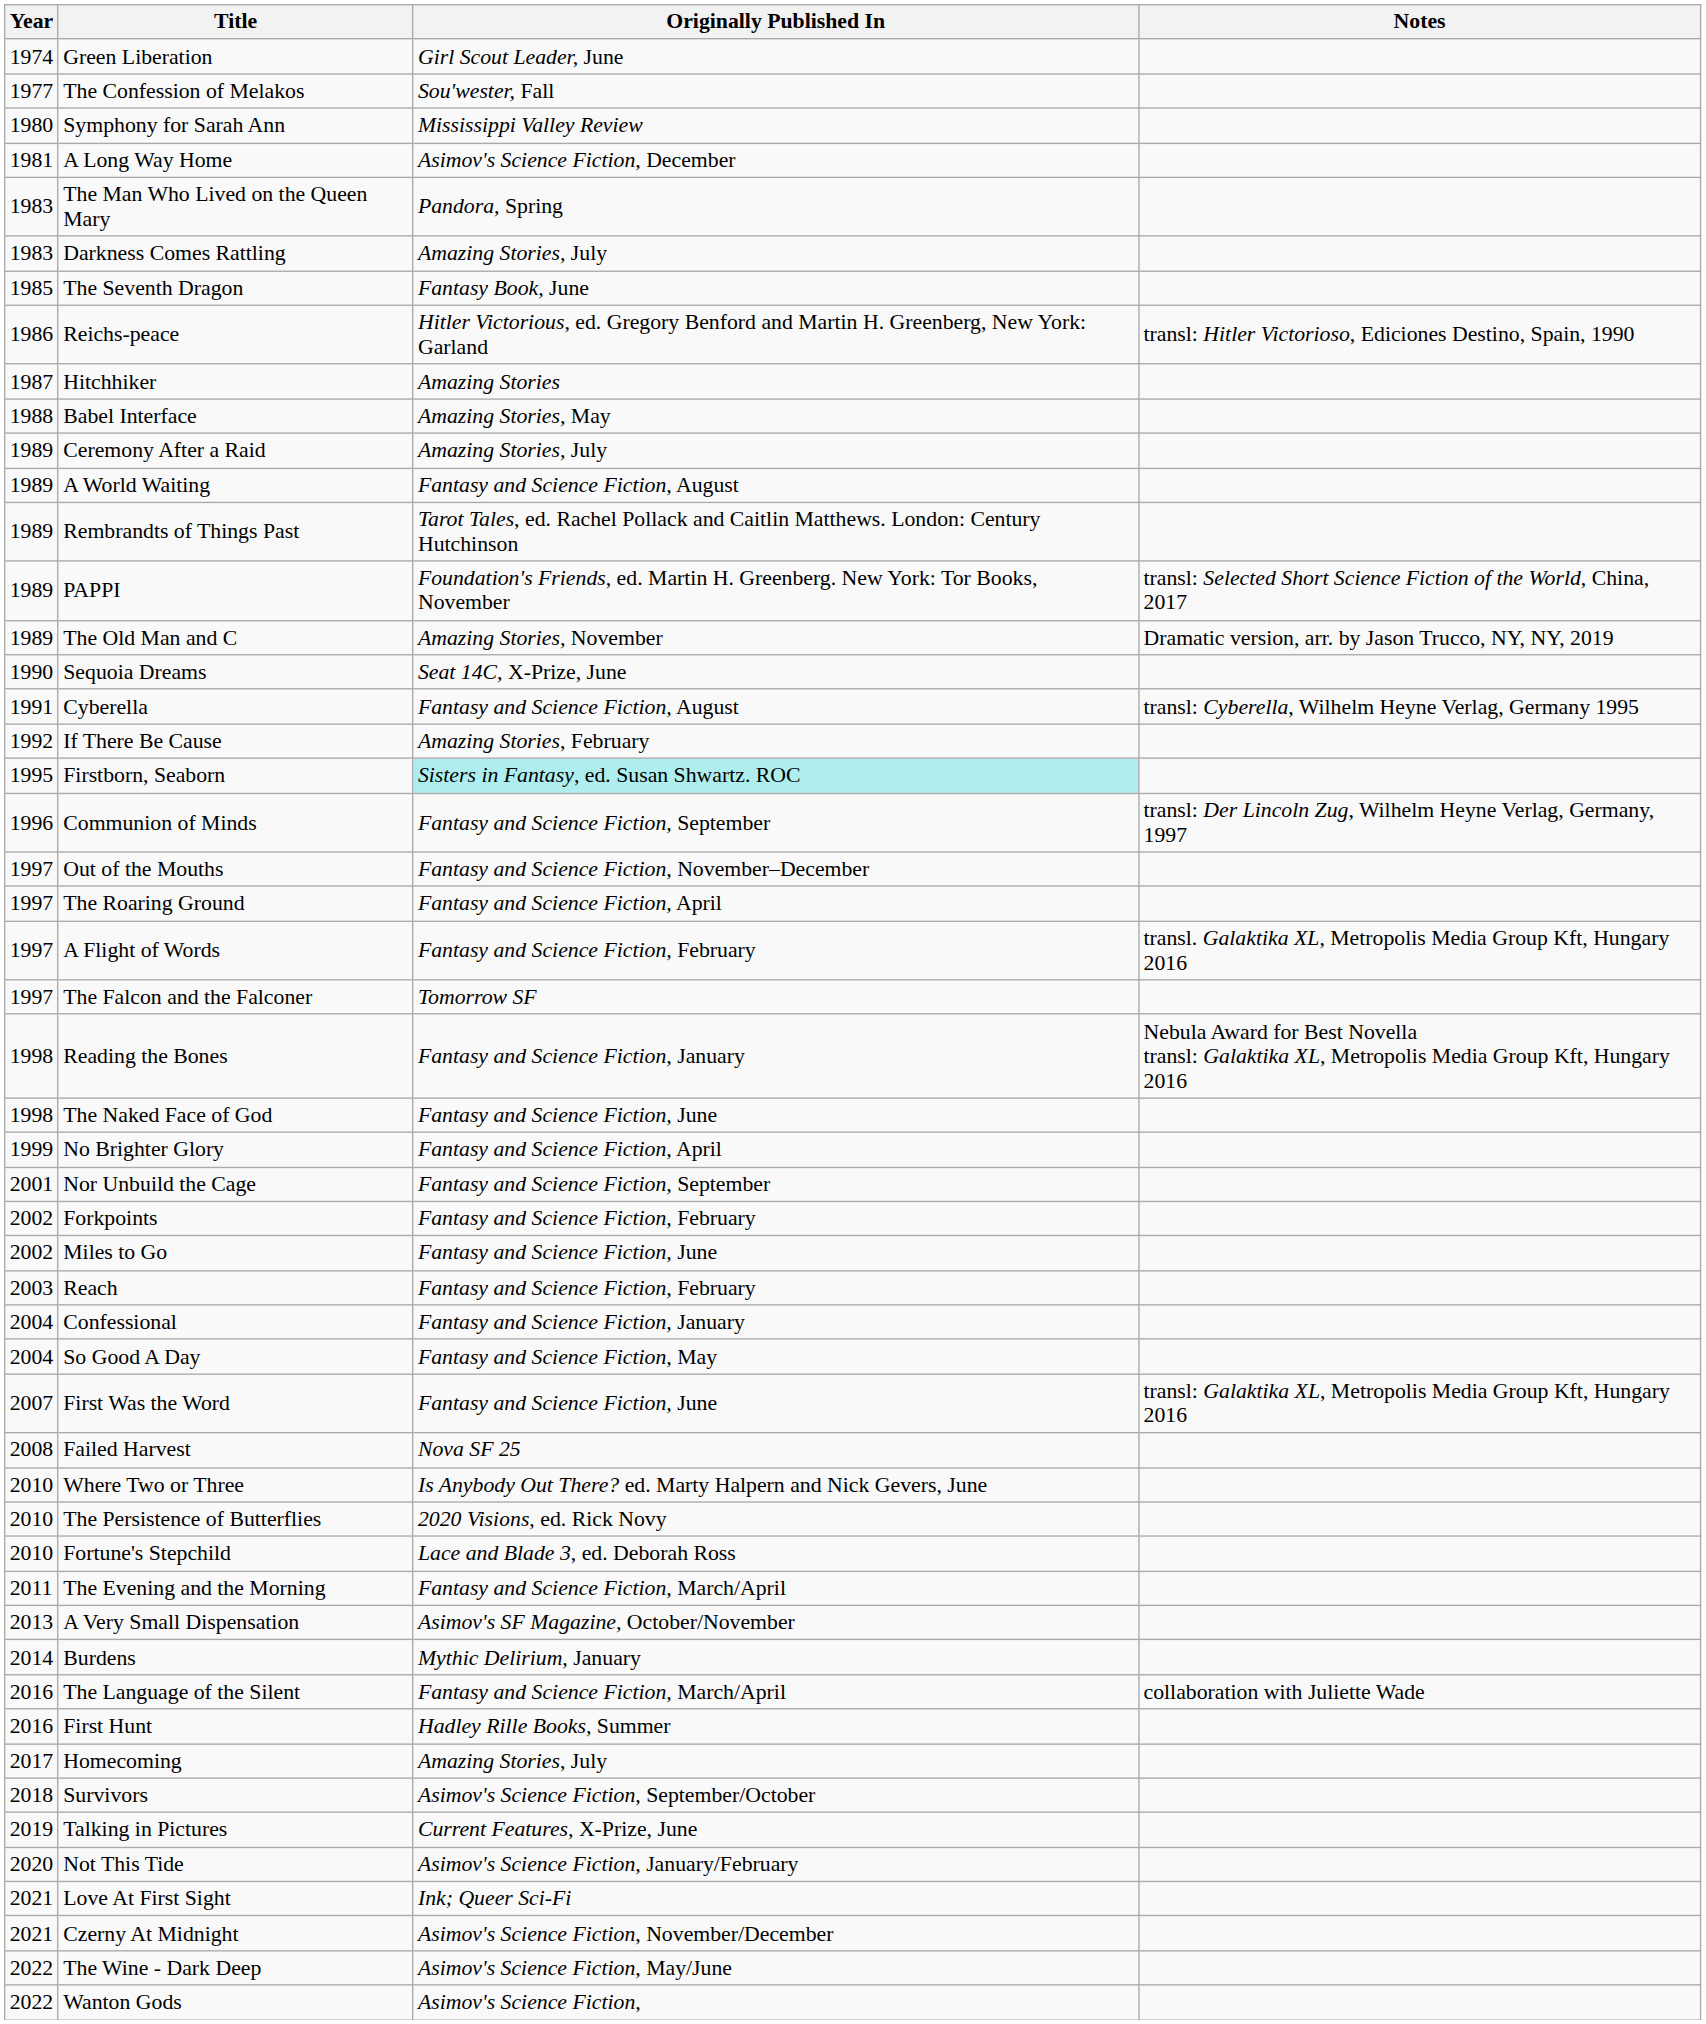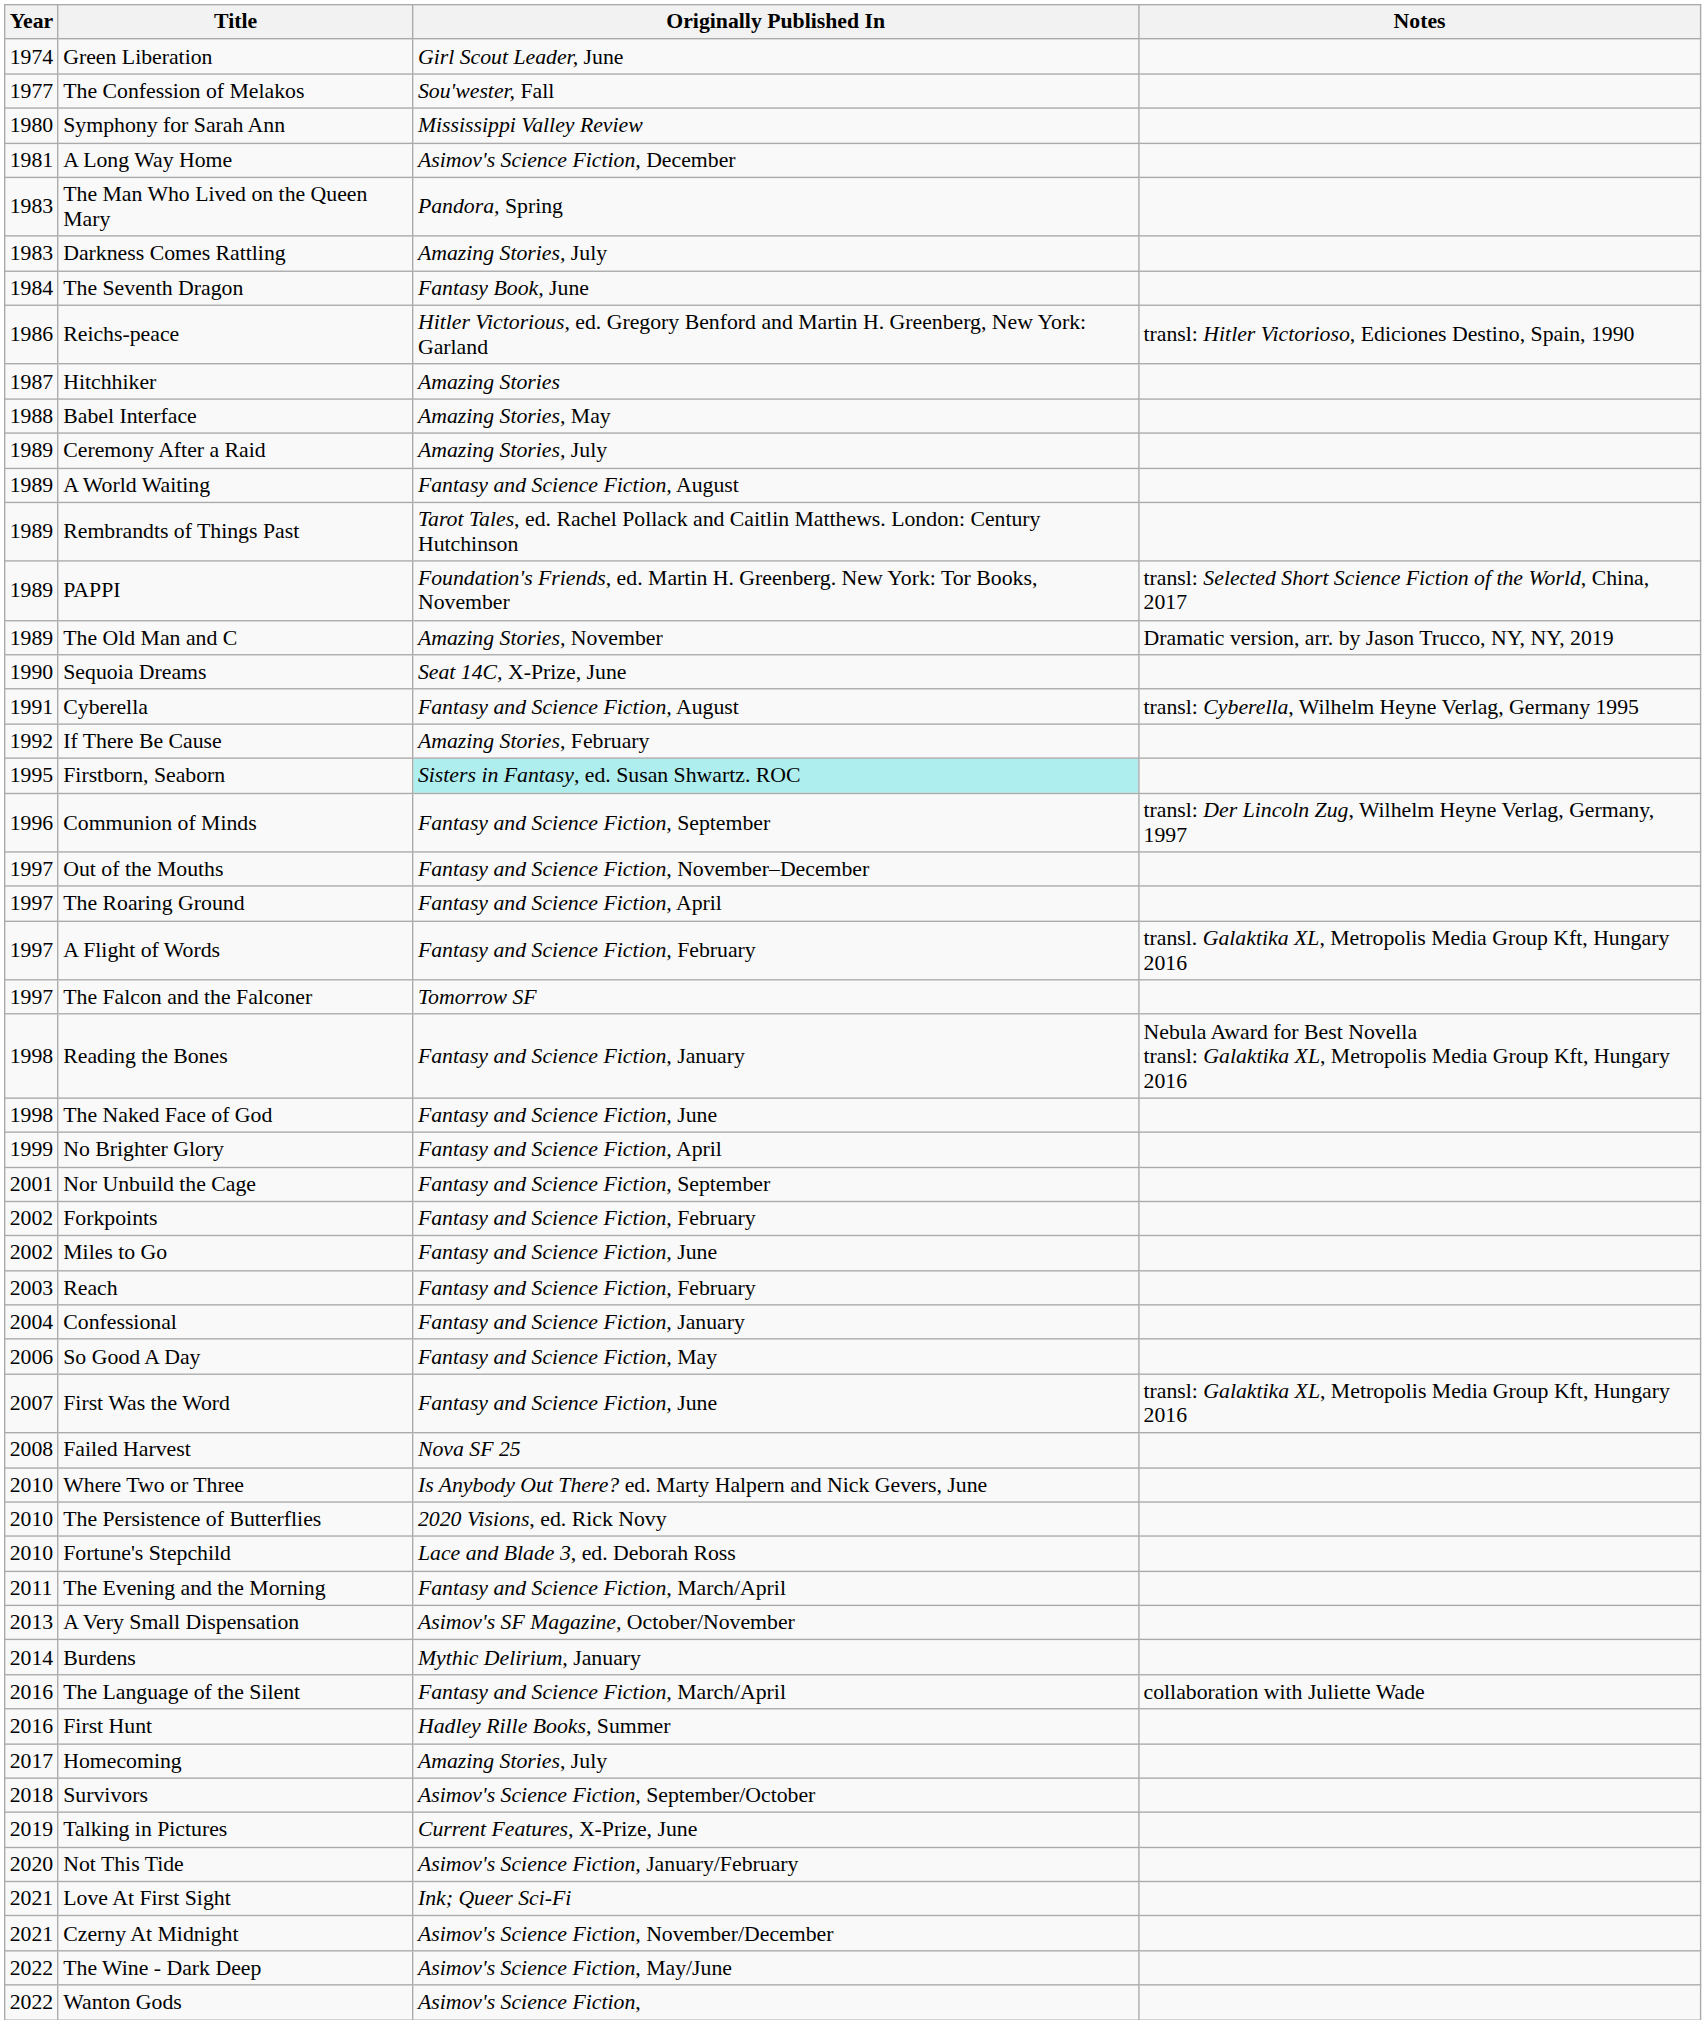The Seventh Dragon | Year: 1985 -> 1984
So Good A Day | Year: 2004 -> 2006
